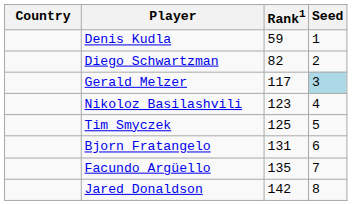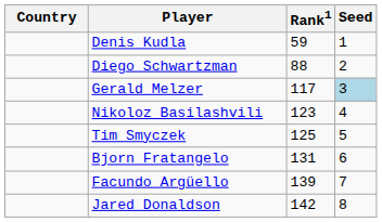Diego Schwartzman | Rank1: 82 -> 88
Facundo Argüello | Rank1: 135 -> 139
